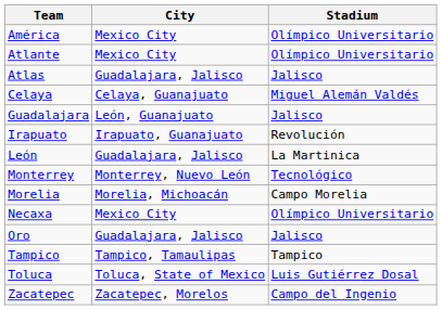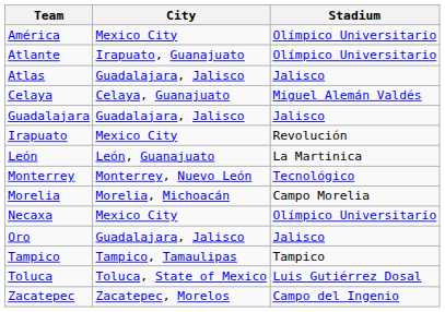Atlante | City: Mexico City -> Irapuato, Guanajuato
Guadalajara | City: León, Guanajuato -> Guadalajara, Jalisco
Irapuato | City: Irapuato, Guanajuato -> Mexico City
León | City: Guadalajara, Jalisco -> León, Guanajuato
